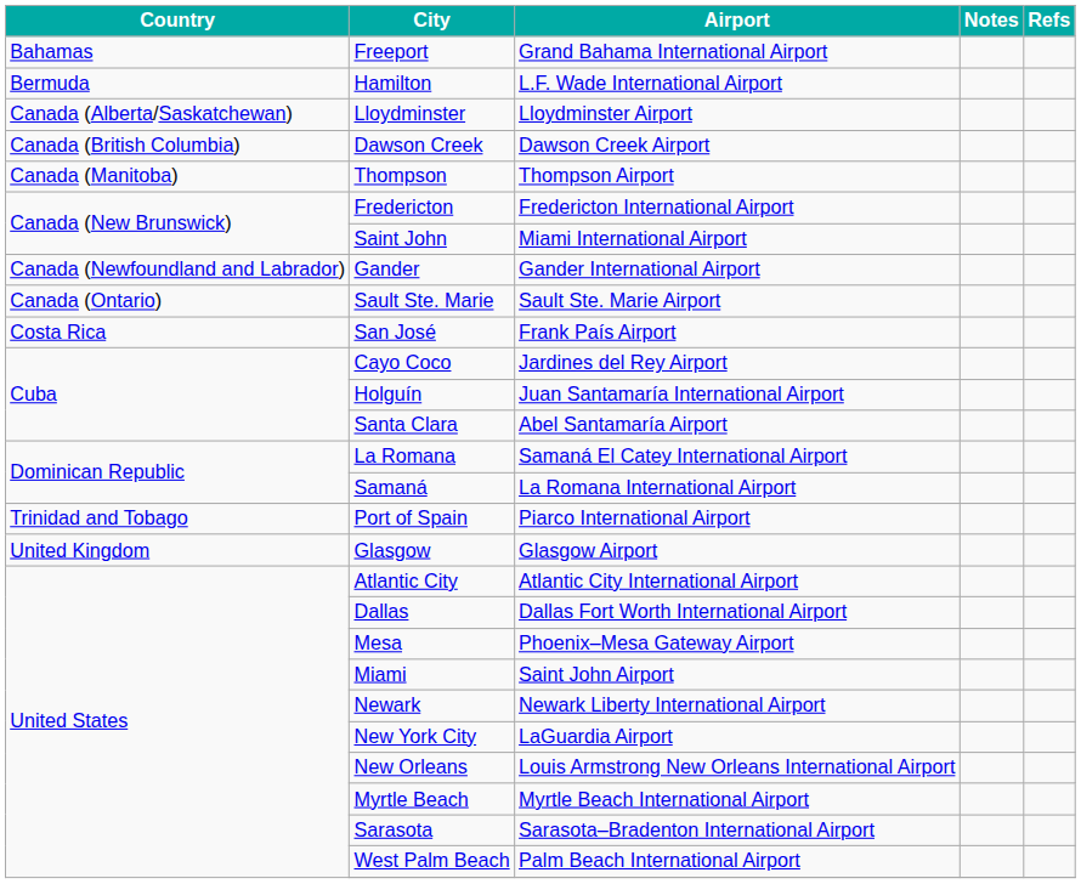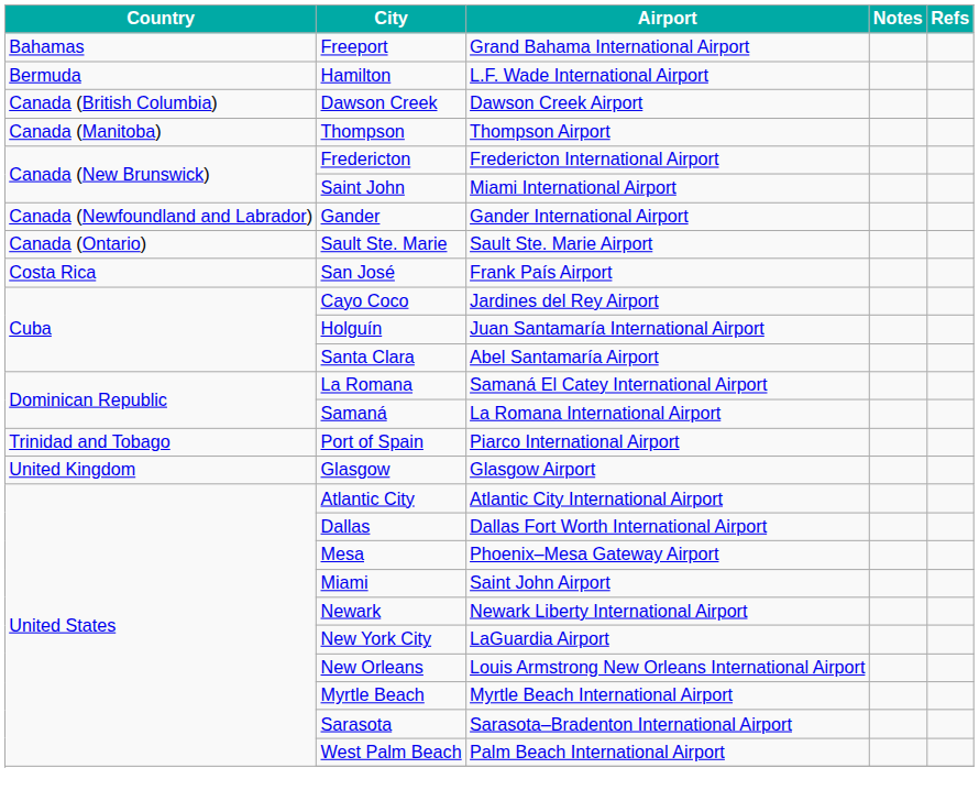- row: Canada (Alberta/Saskatchewan) | Lloydminster | Lloydminster Airport
